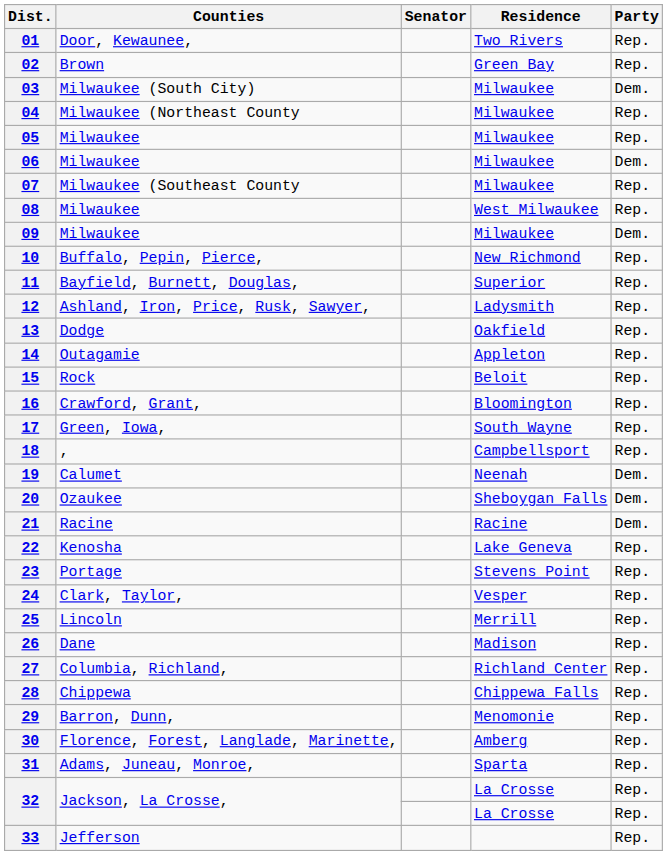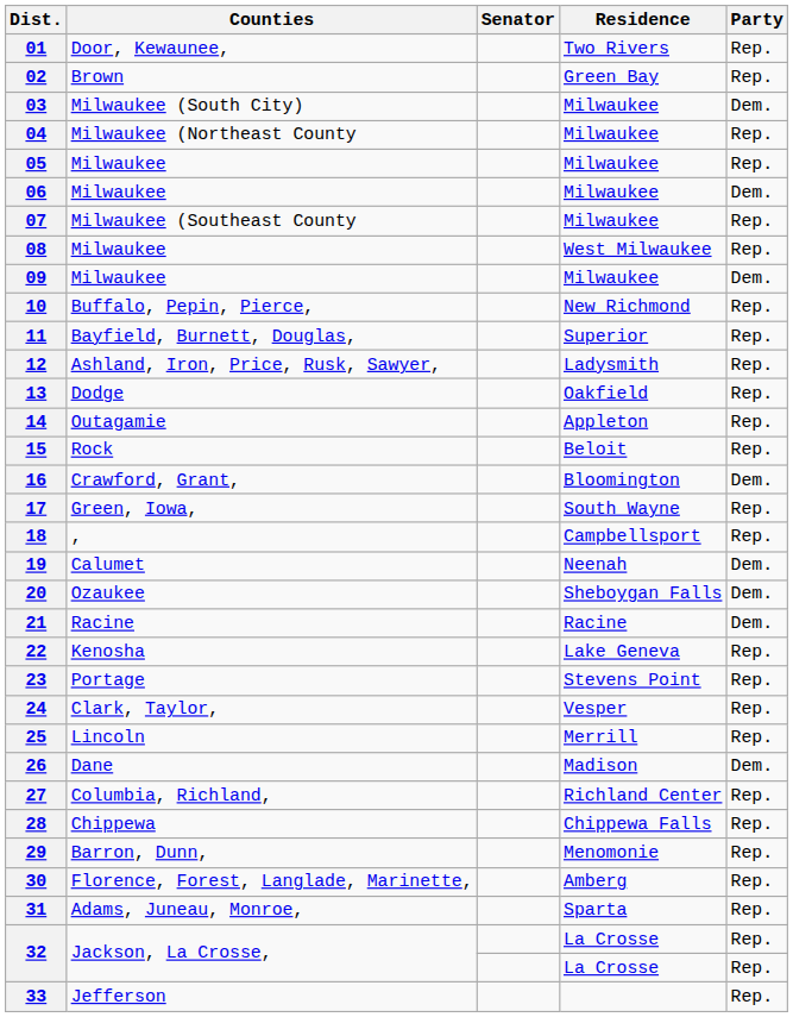16 | Party: Rep. -> Dem.
26 | Party: Rep. -> Dem.
